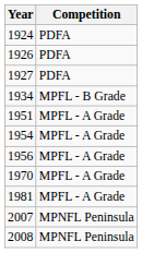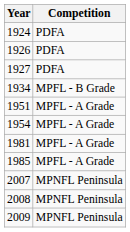- row: 1956 | MPFL - A Grade
- row: 1970 | MPFL - A Grade
+ row: 1985 | MPFL - A Grade
+ row: 2009 | MPNFL Peninsula
